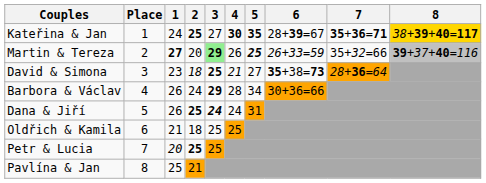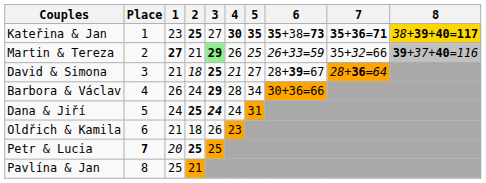Kateřina & Jan | 1: 24 -> 23
Kateřina & Jan | 6: 28+39=67 -> 35+38=73
Martin & Tereza | 2: 20 -> 21
Martin & Tereza | 5: bold -> normal
David & Simona | 1: 23 -> 21
David & Simona | 6: 35+38=73 -> 28+39=67
Dana & Jiří | 1: 26 -> 24
Oldřich & Kamila | 3: 25 -> 26
Oldřich & Kamila | 4: 25 -> 23
Petr & Lucia | Place: normal -> bold
